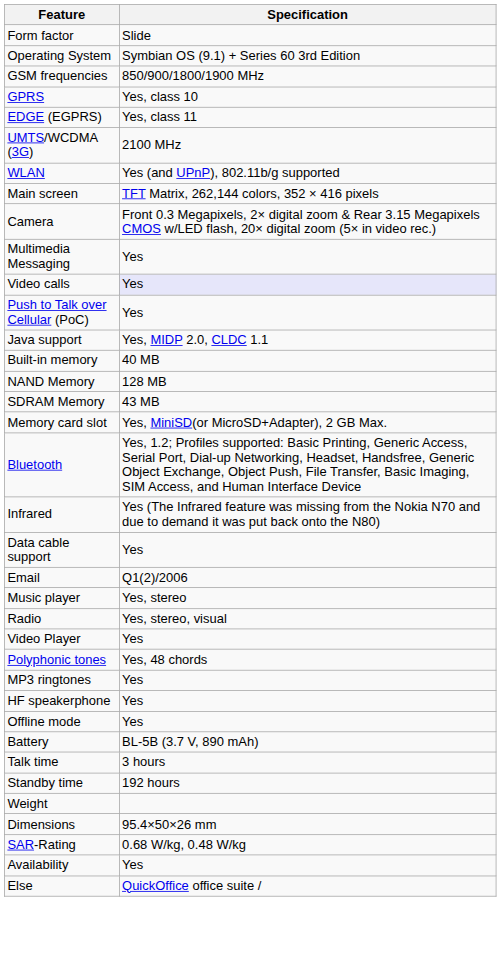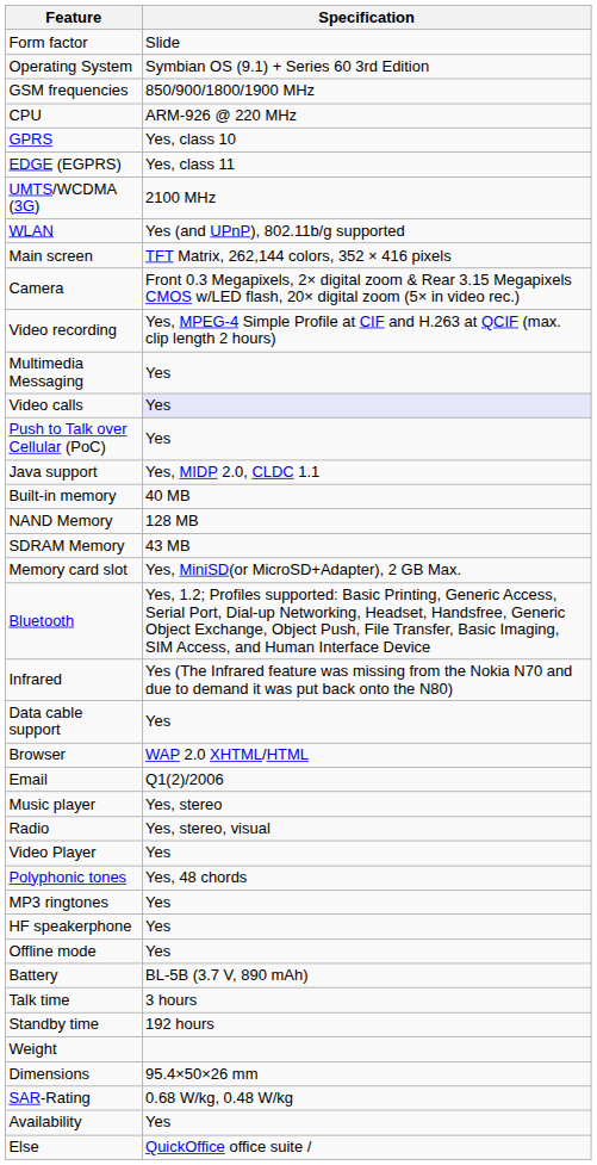+ row: CPU | ARM-926 @ 220 MHz
+ row: Video recording | Yes, MPEG-4 Simple Profile at CIF and H.263 at QCIF (max. clip length 2 hours)
+ row: Browser | WAP 2.0 XHTML/HTML
